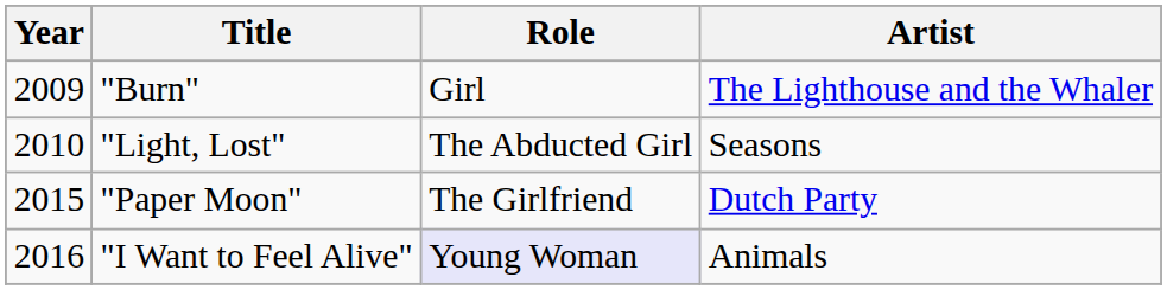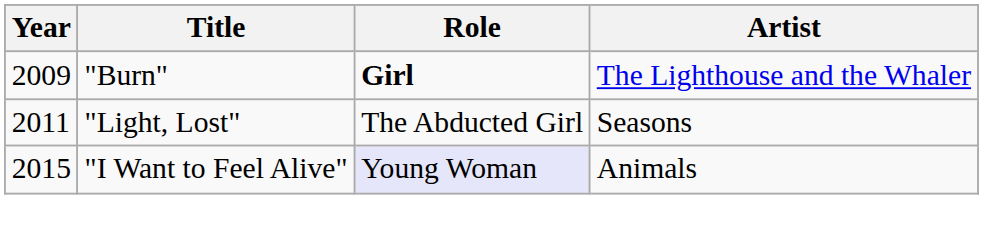"Burn" | Role: normal -> bold
"Light, Lost" | Year: 2010 -> 2011
- row: 2015 | "Paper Moon" | The Girlfriend | Dutch Party
"I Want to Feel Alive" | Year: 2016 -> 2015
